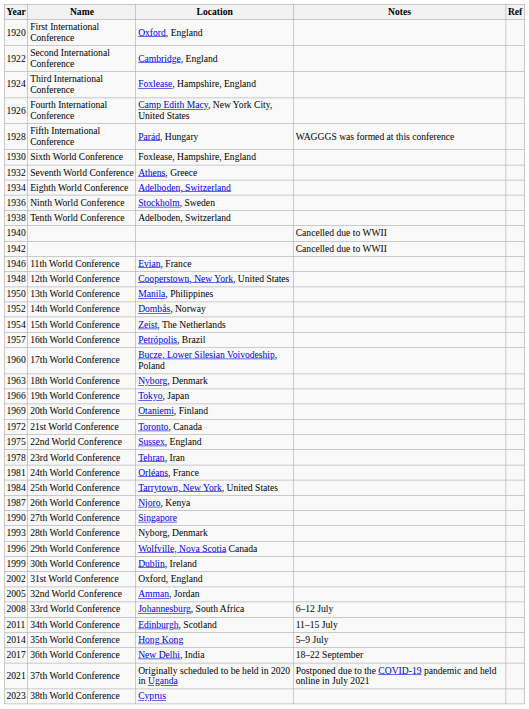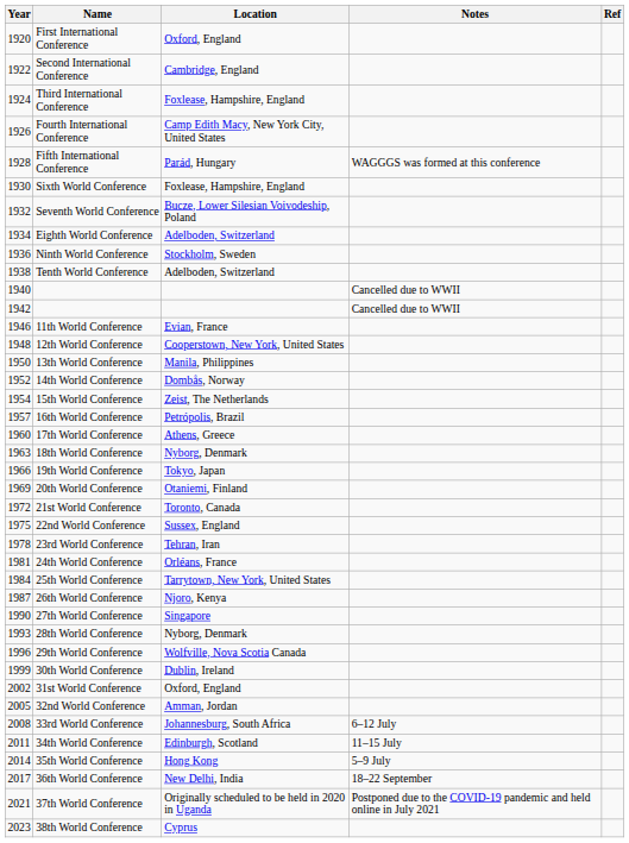Seventh World Conference | Location: Athens, Greece -> Bucze, Lower Silesian Voivodeship, Poland
17th World Conference | Location: Bucze, Lower Silesian Voivodeship, Poland -> Athens, Greece
